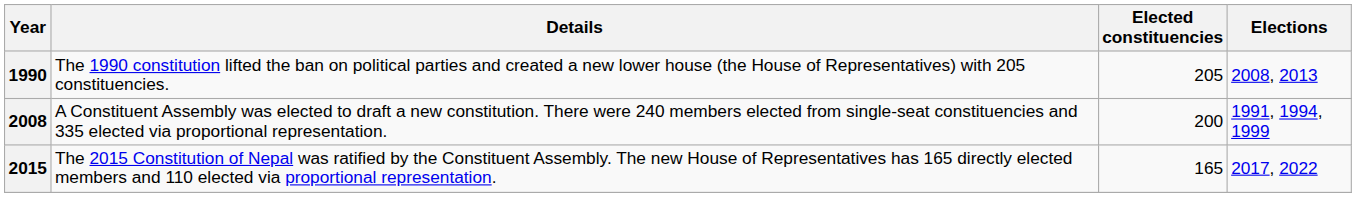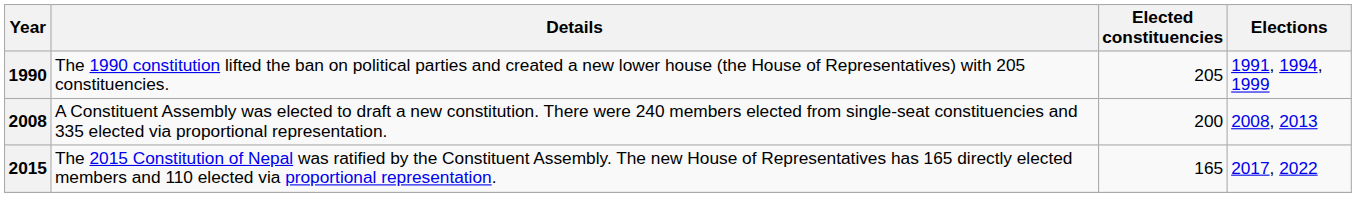1990 | Elections: 2008, 2013 -> 1991, 1994, 1999
2008 | Elections: 1991, 1994, 1999 -> 2008, 2013
